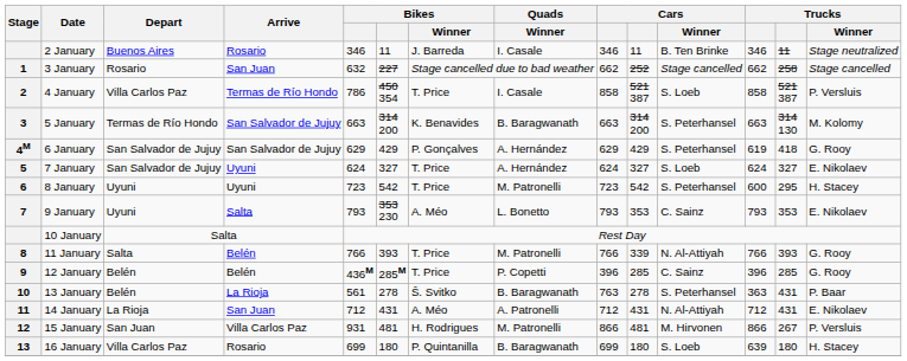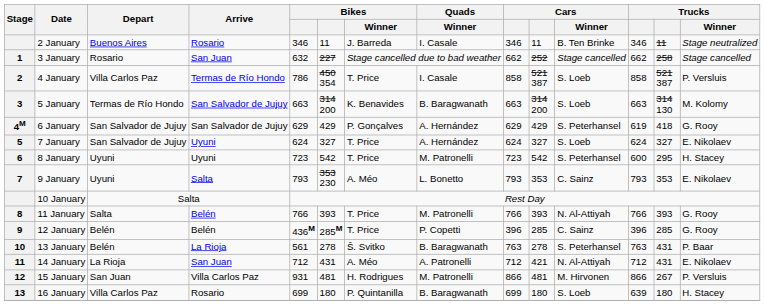5 January | Cars / Winner: S. Peterhansel -> S. Loeb
11 January | column 10: 339 -> 393
13 January | column 12: 363 -> 763
14 January | column 10: 431 -> 421
